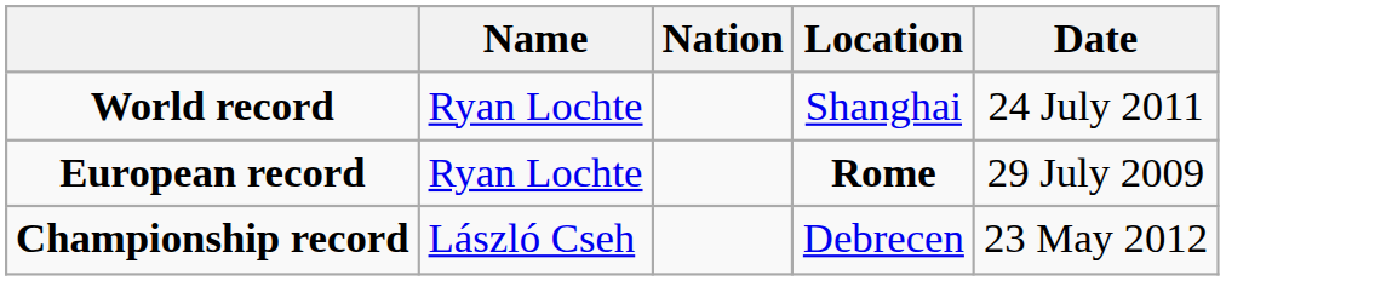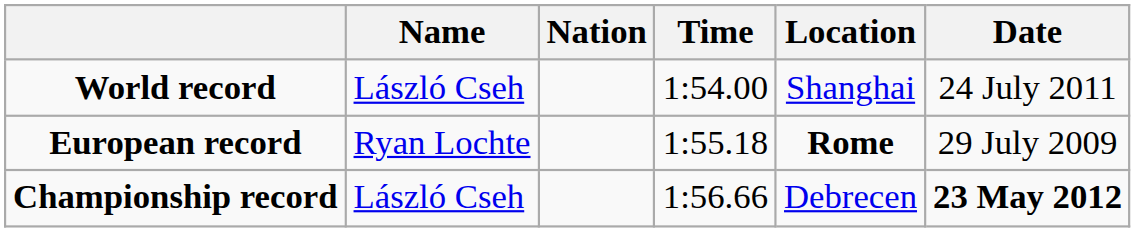+ column: Time | 1:54.00 | 1:55.18 | 1:56.66
World record | Name: Ryan Lochte -> László Cseh
Championship record | Date: normal -> bold
